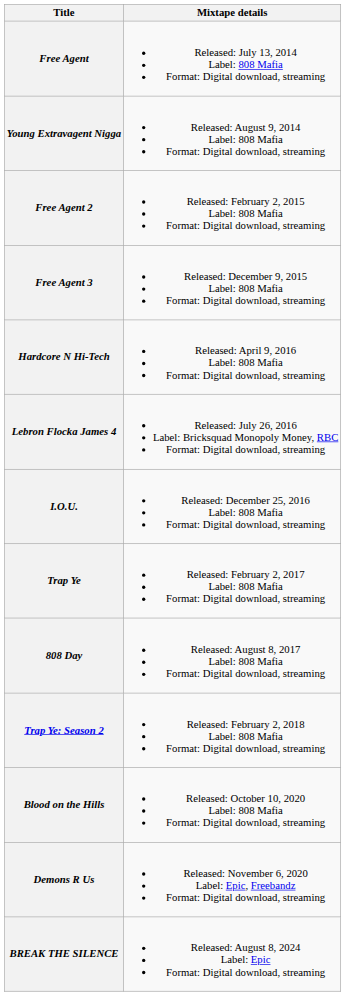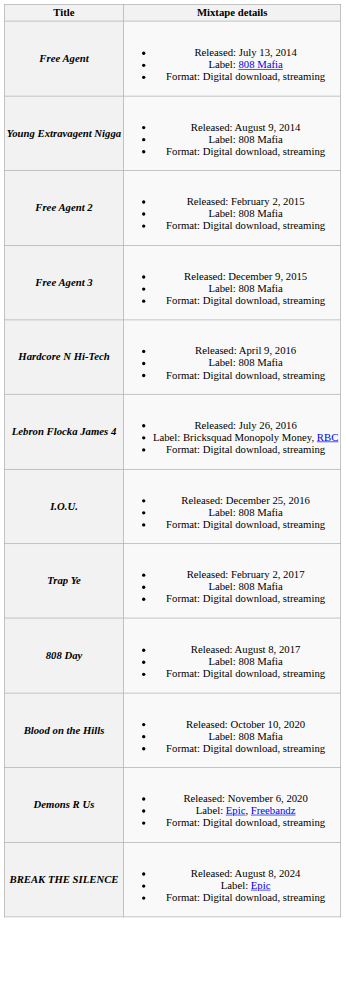- row: Trap Ye: Season 2 | Released: February 2, 2018 Label: 808 Mafia Format: Digital download, streaming
